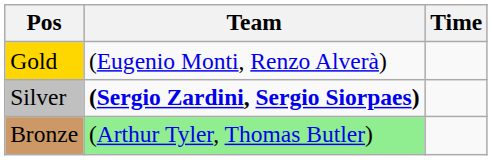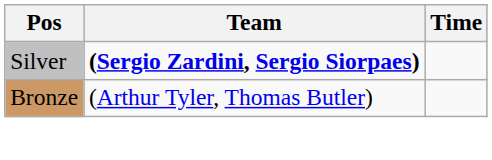- row: Gold | (Eugenio Monti, Renzo Alverà)
Bronze | Team: lightgreen background -> no background
